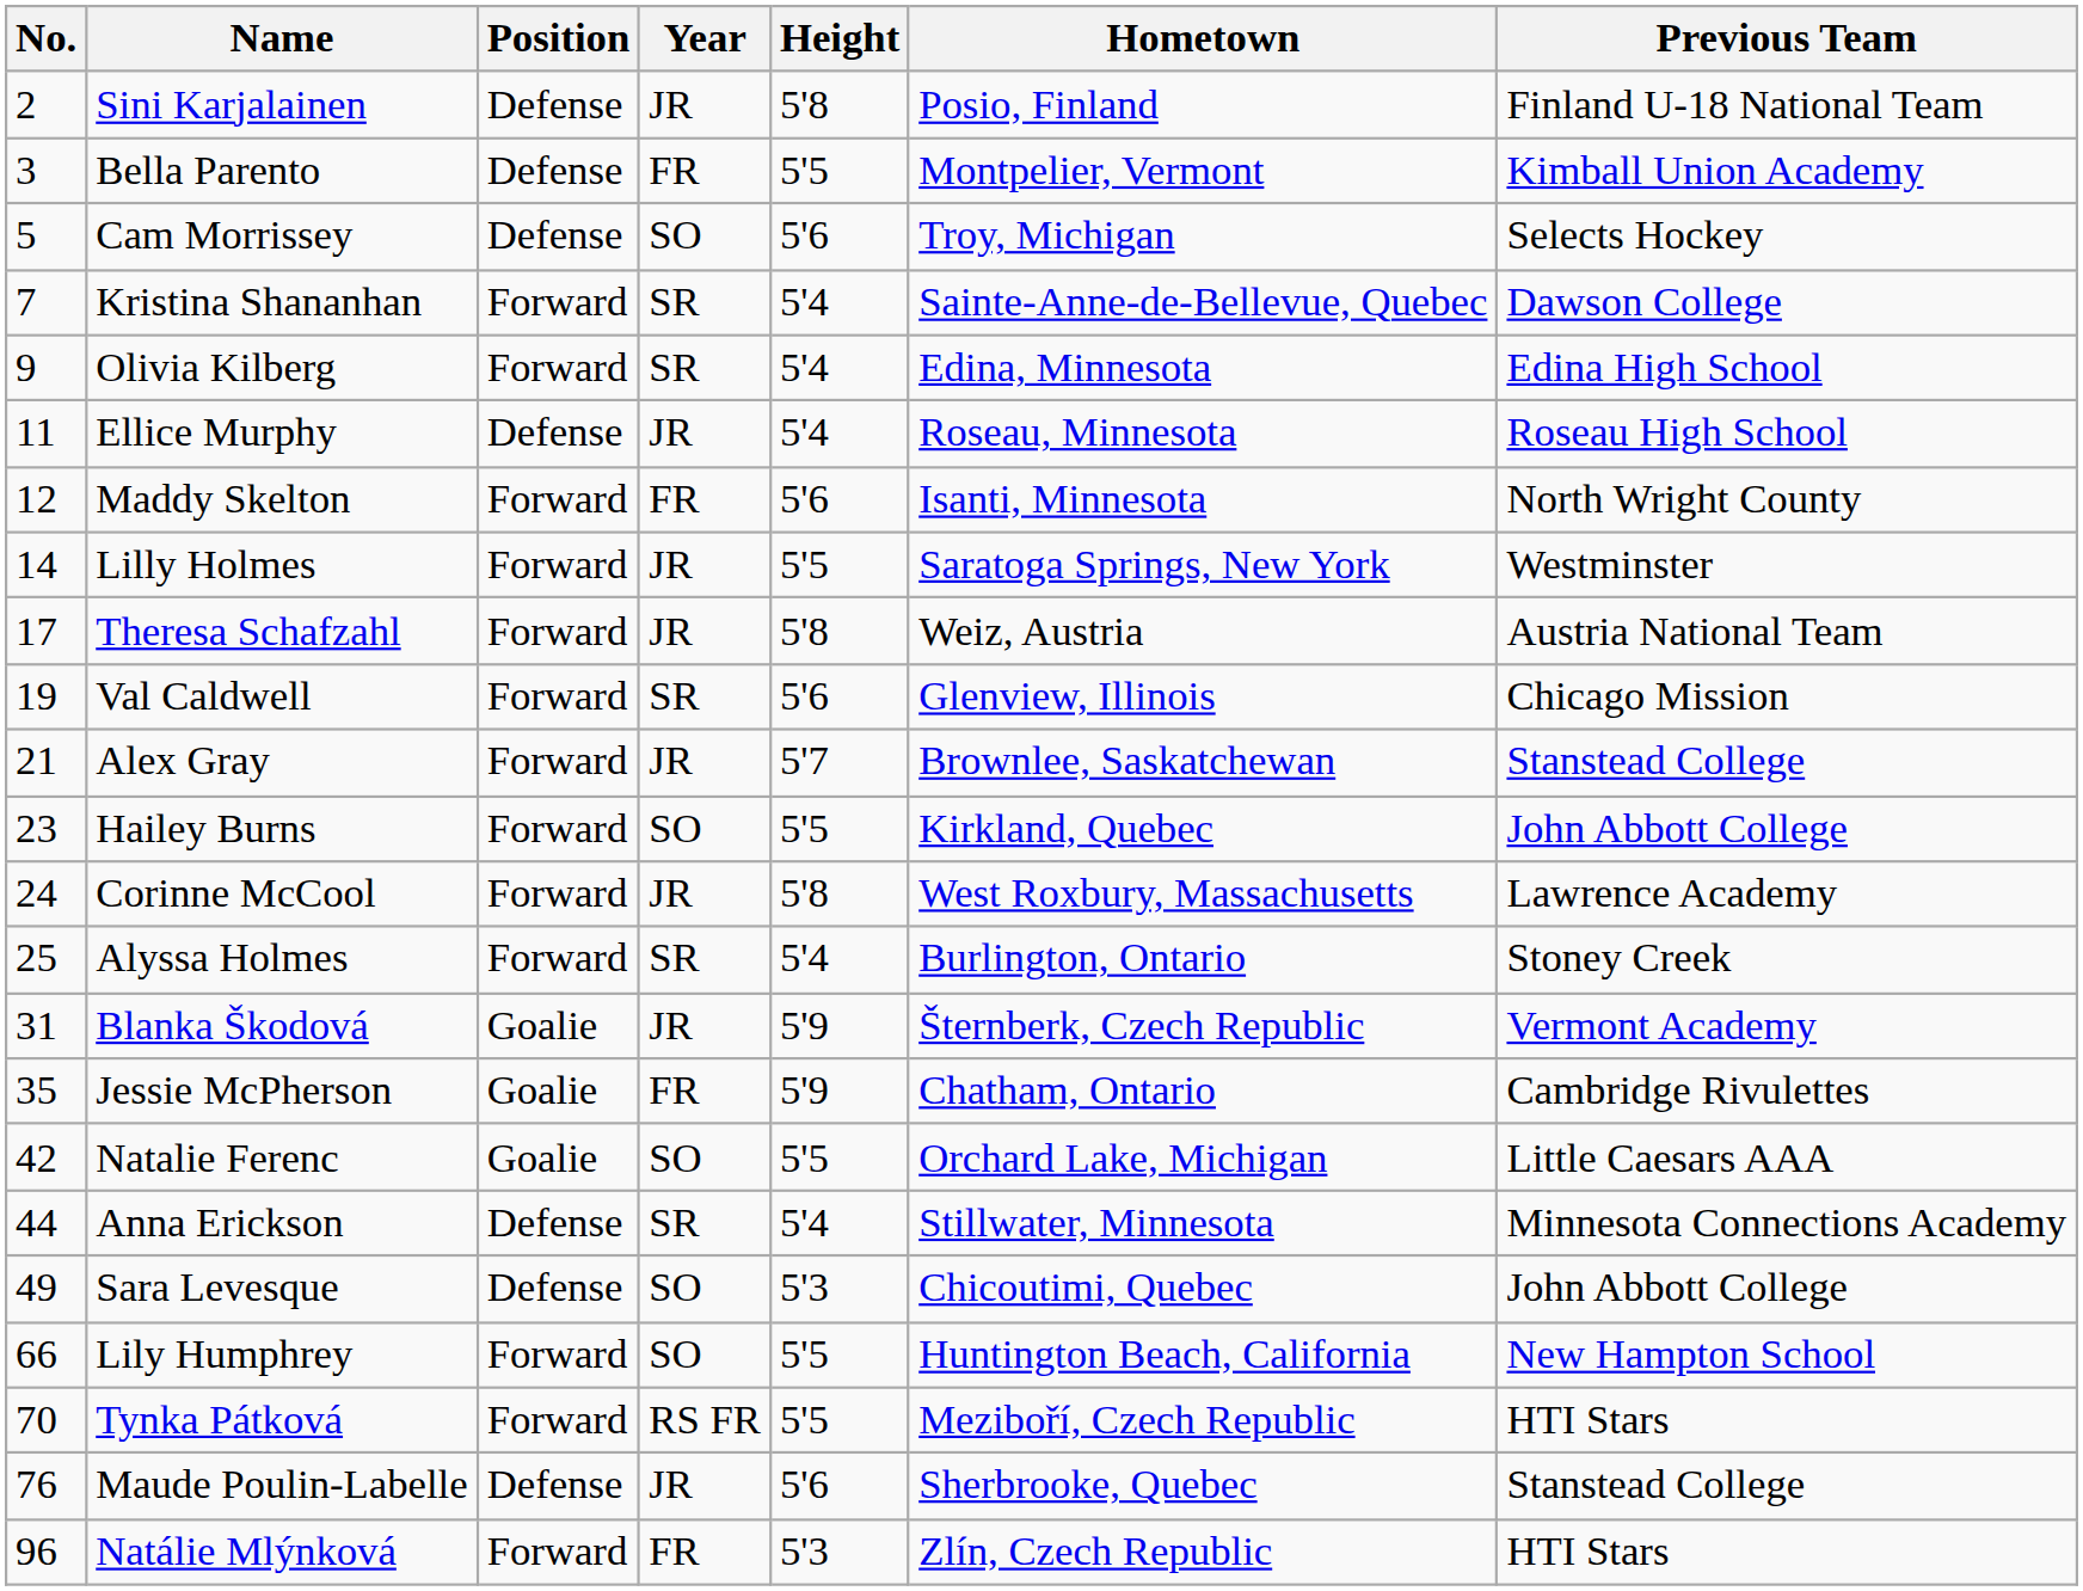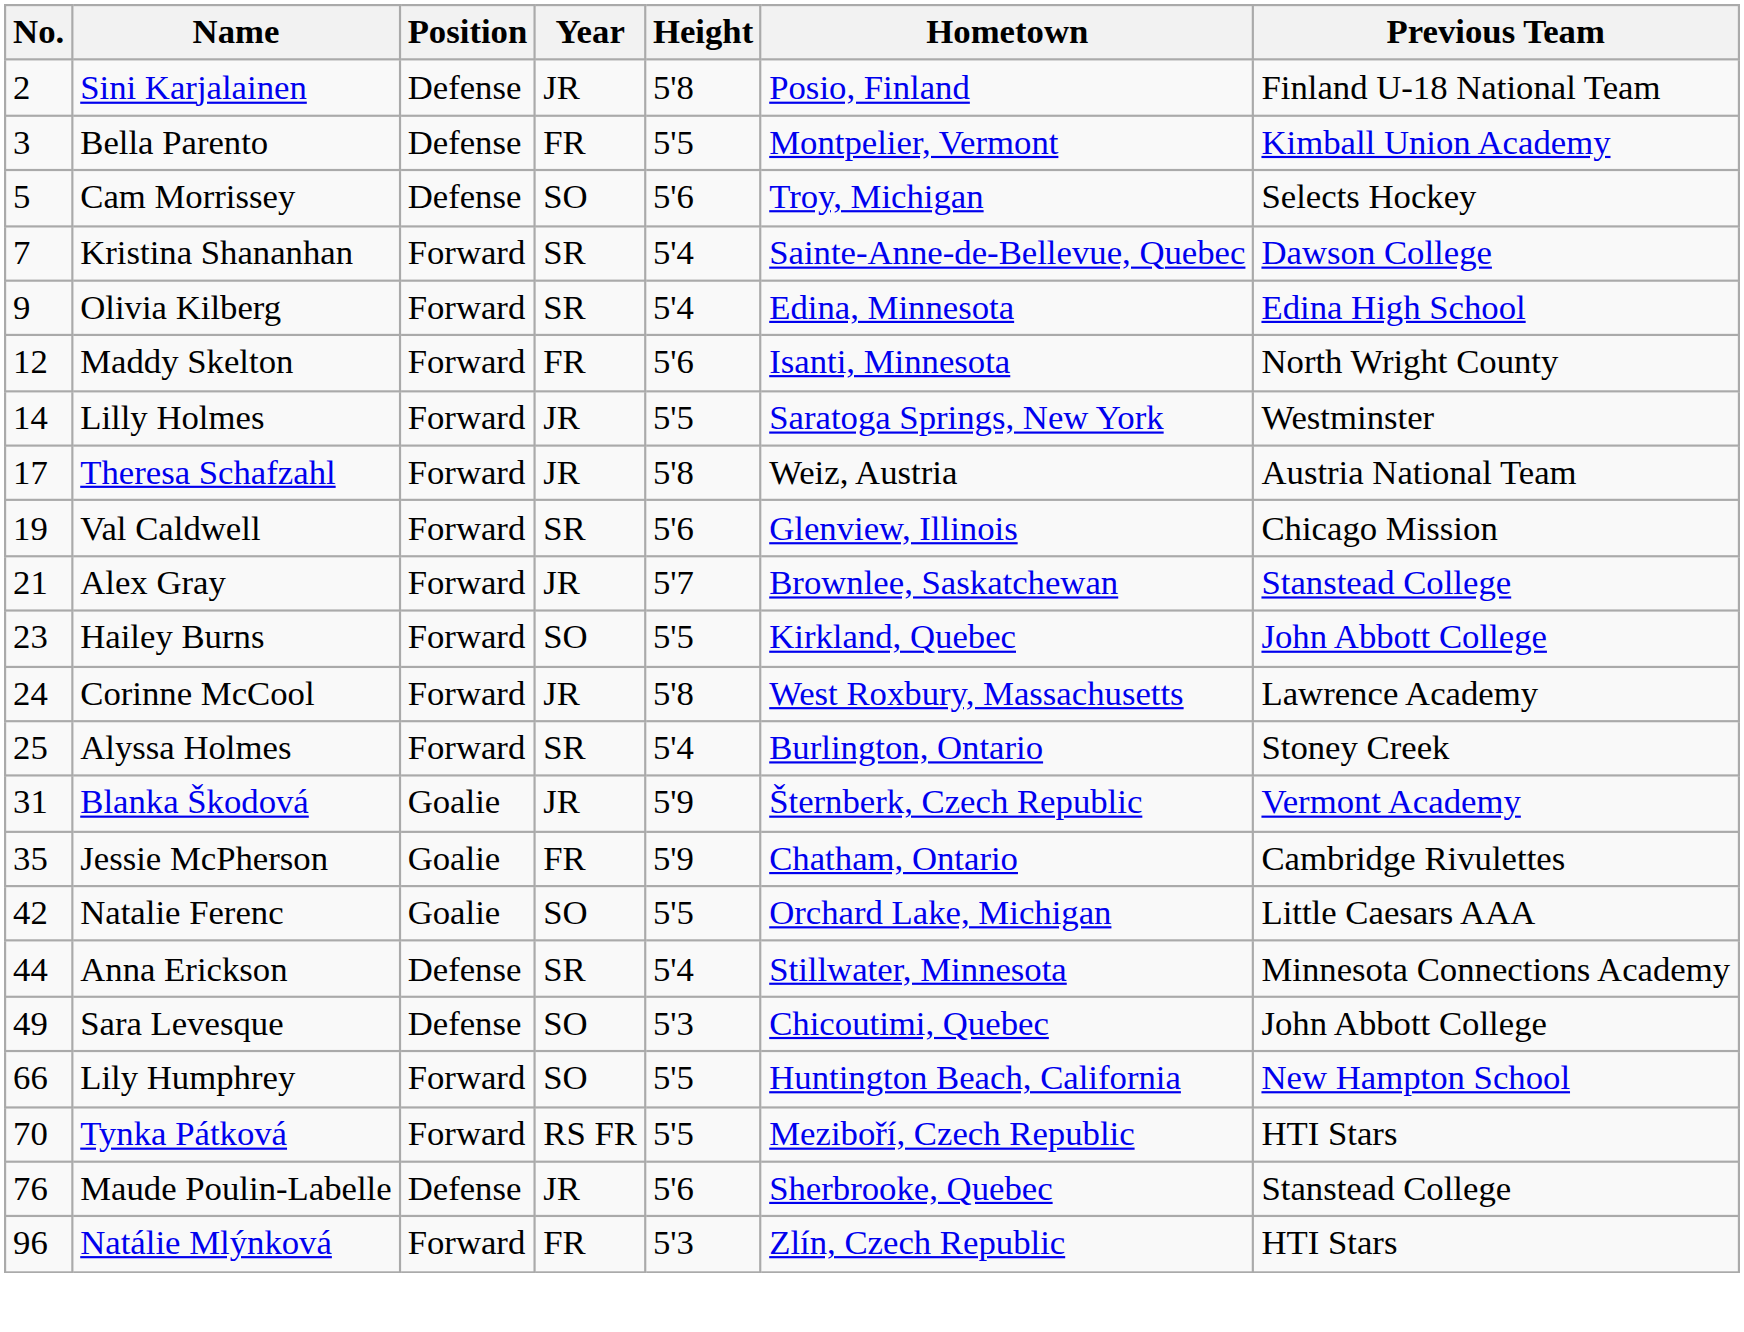- row: 11 | Ellice Murphy | Defense | JR | 5'4 | Roseau, Minnesota | Roseau High School
